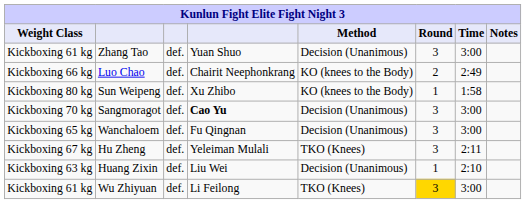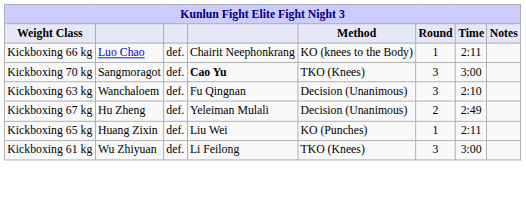- row: Kickboxing 61 kg | Zhang Tao | def. | Yuan Shuo | Decision (Unanimous) | 3 | 3:00
Luo Chao | Round: 2 -> 1
Luo Chao | Time: 2:49 -> 2:11
- row: Kickboxing 80 kg | Sun Weipeng | def. | Xu Zhibo | KO (knees to the Body) | 1 | 1:58
Sangmoragot | Method: Decision (Unanimous) -> TKO (Knees)
Wanchaloem | Weight Class: Kickboxing 65 kg -> Kickboxing 63 kg
Wanchaloem | Time: 3:00 -> 2:10
Hu Zheng | Method: TKO (Knees) -> Decision (Unanimous)
Hu Zheng | Round: 3 -> 2
Hu Zheng | Time: 2:11 -> 2:49
Huang Zixin | Weight Class: Kickboxing 63 kg -> Kickboxing 65 kg
Huang Zixin | Method: Decision (Unanimous) -> KO (Punches)
Huang Zixin | Time: 2:10 -> 2:11
Wu Zhiyuan | Round: gold background -> no background
